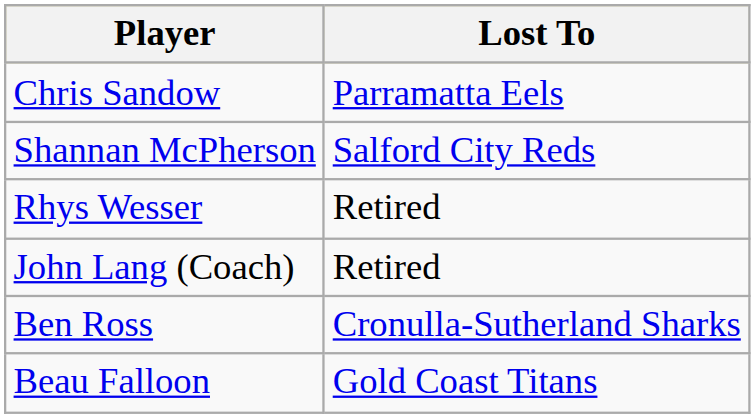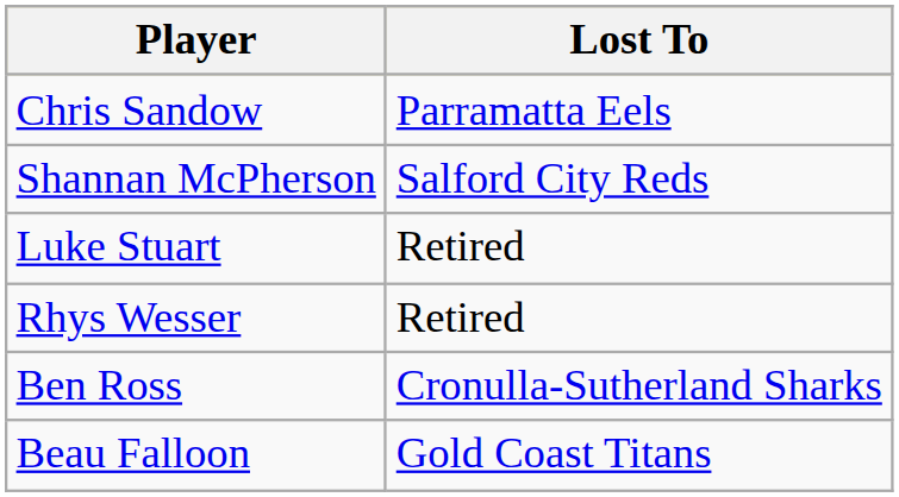+ row: Luke Stuart | Retired
- row: John Lang (Coach) | Retired
